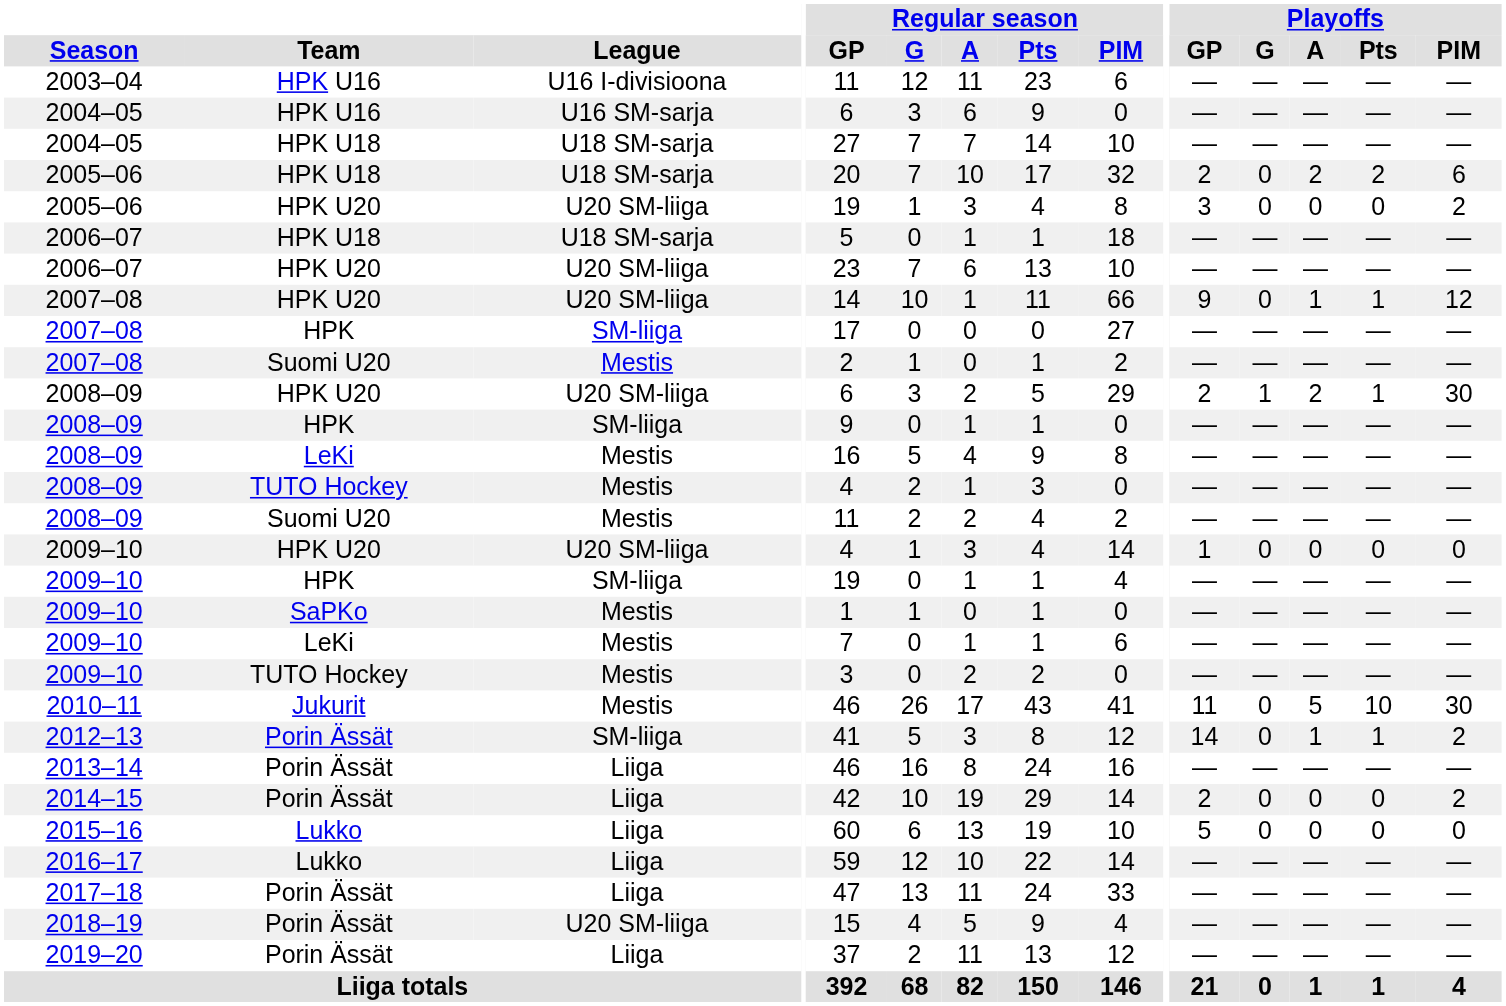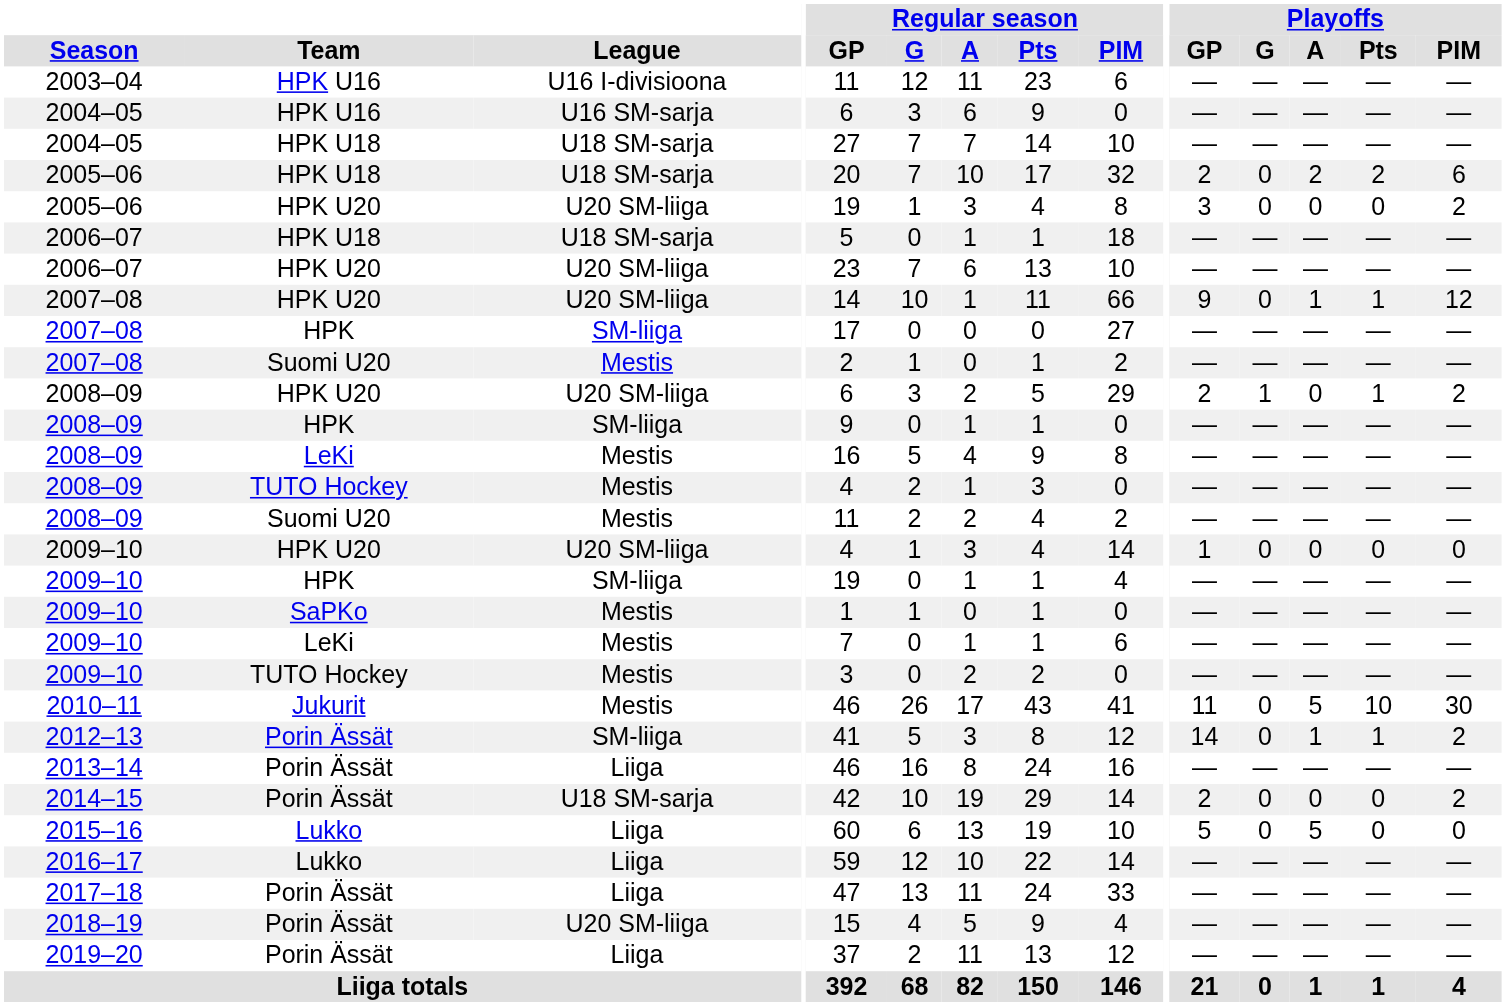2008–09 / HPK U20 | Playoffs / A: 2 -> 0
2008–09 / HPK U20 | Playoffs / PIM: 30 -> 2
2014–15 | League: Liiga -> U18 SM-sarja
2015–16 | Playoffs / A: 0 -> 5
